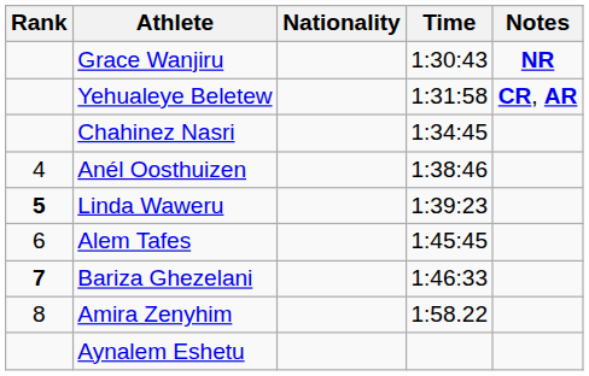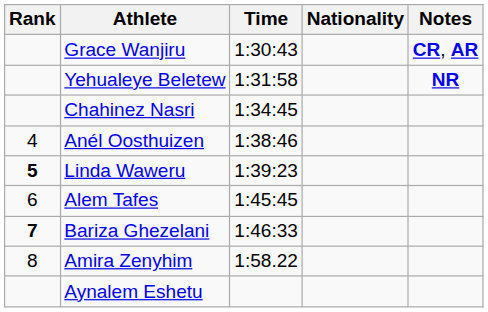columns swapped: Nationality <-> Time
Grace Wanjiru | Notes: NR -> CR, AR
Yehualeye Beletew | Notes: CR, AR -> NR
